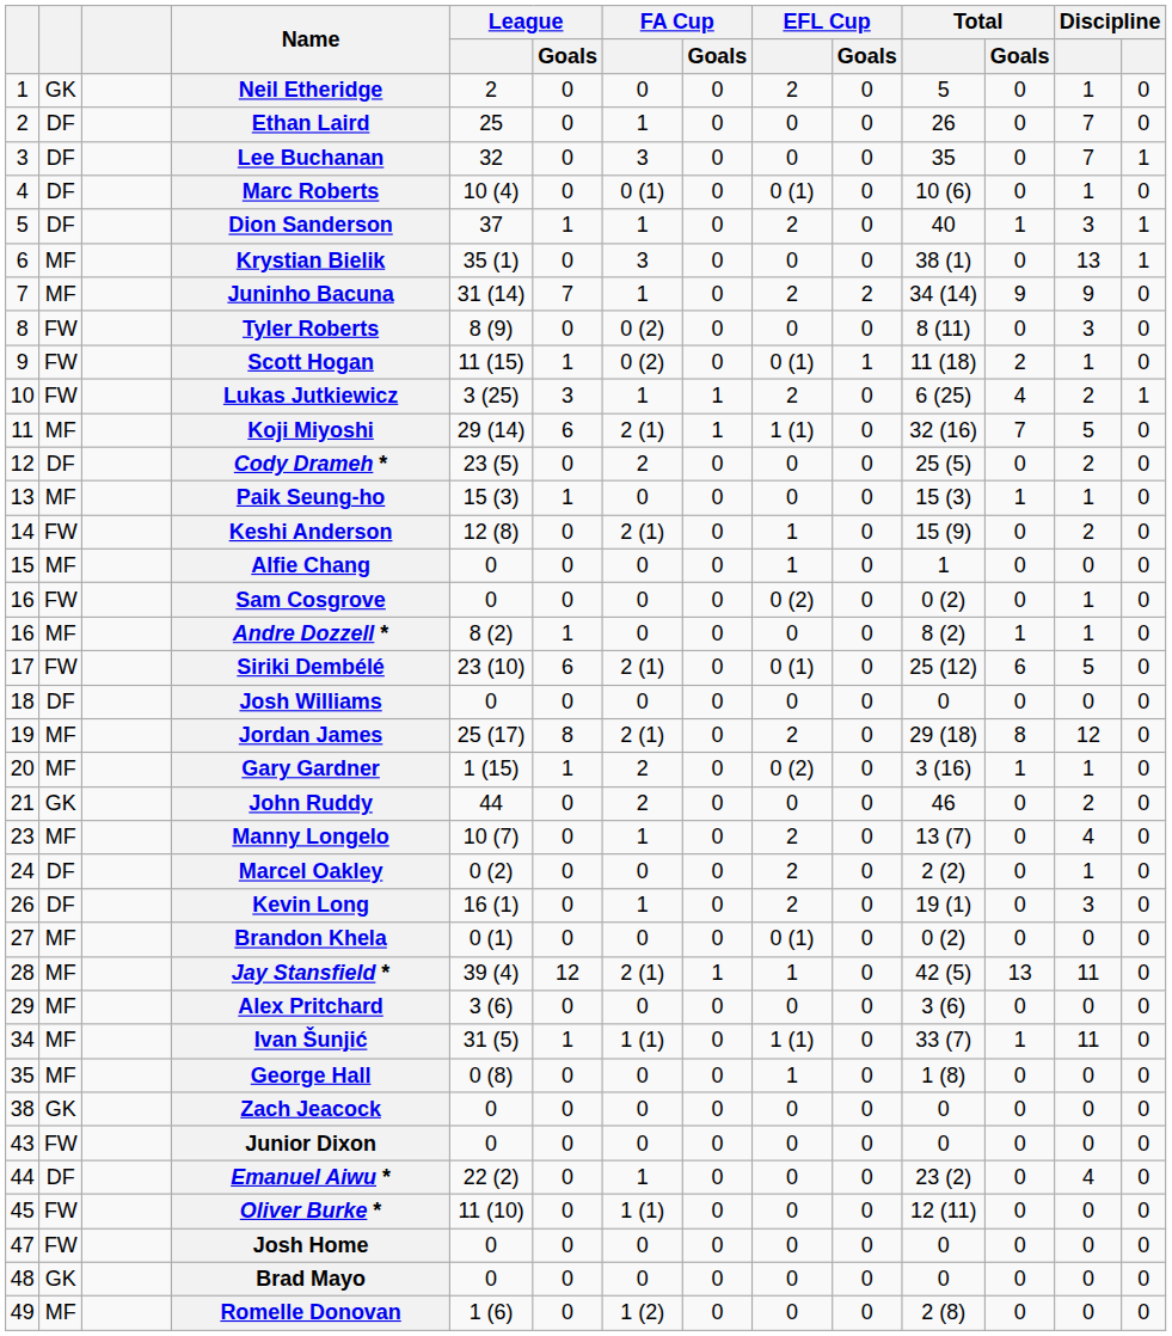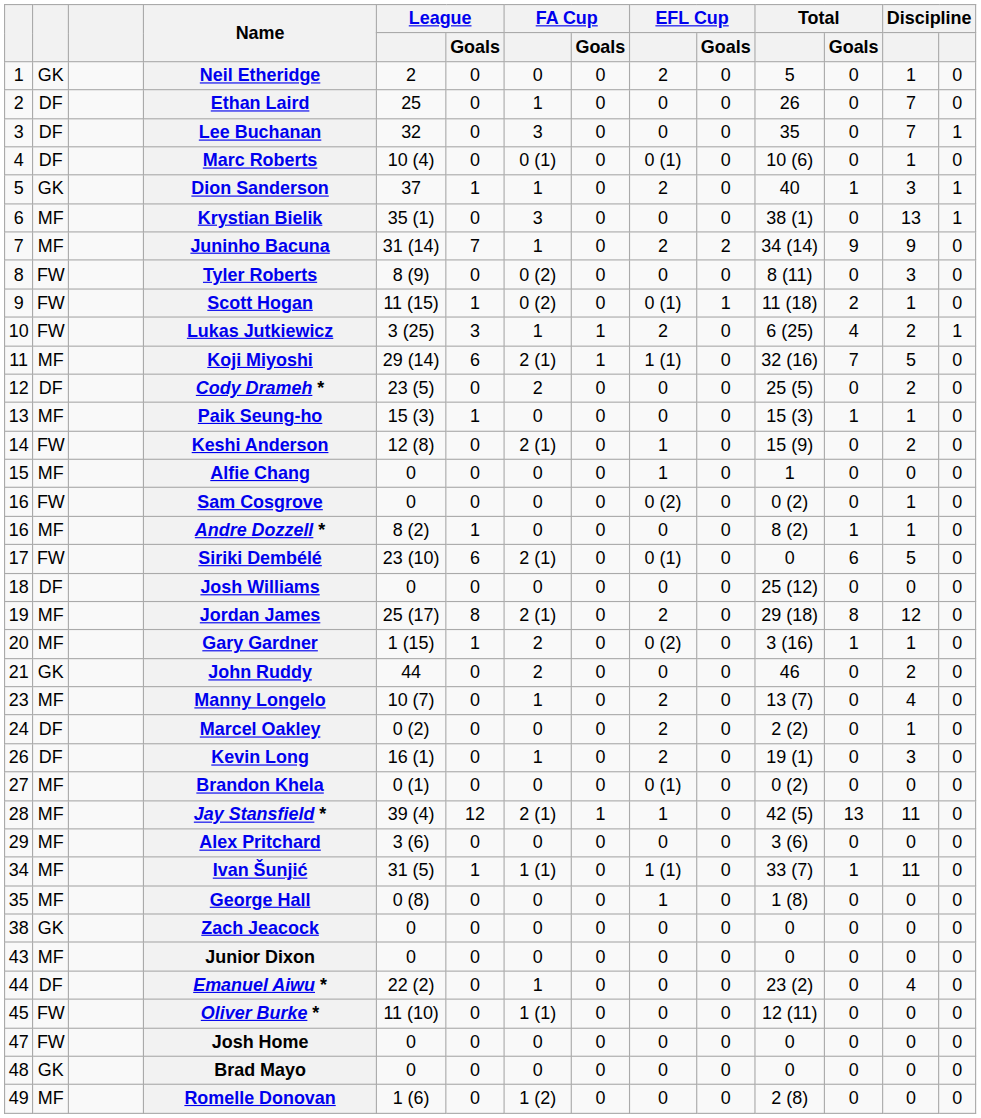Dion Sanderson | column 2: DF -> GK
Siriki Dembélé | Total: 25 (12) -> 0
Josh Williams | Total: 0 -> 25 (12)
Junior Dixon | column 2: FW -> MF
